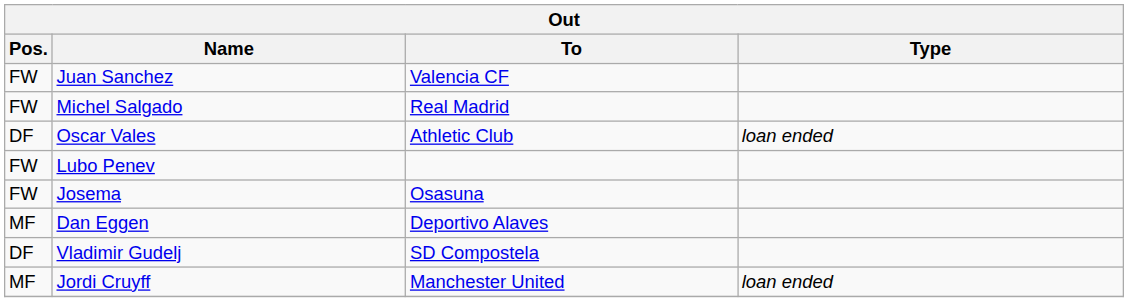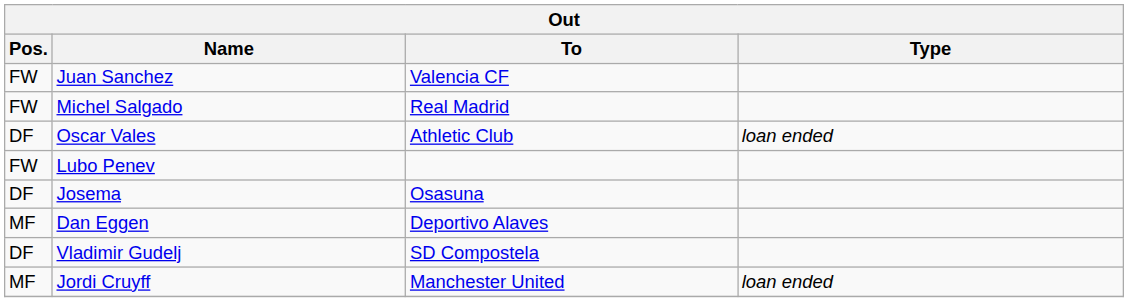Josema | Pos.: FW -> DF
